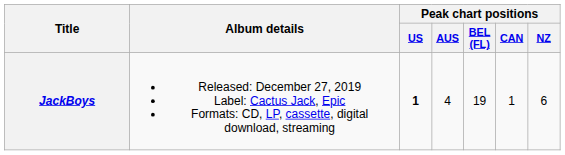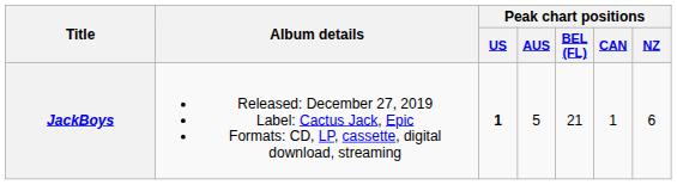JackBoys | Peak chart positions / AUS: 4 -> 5
JackBoys | Peak chart positions / BEL (FL): 19 -> 21
